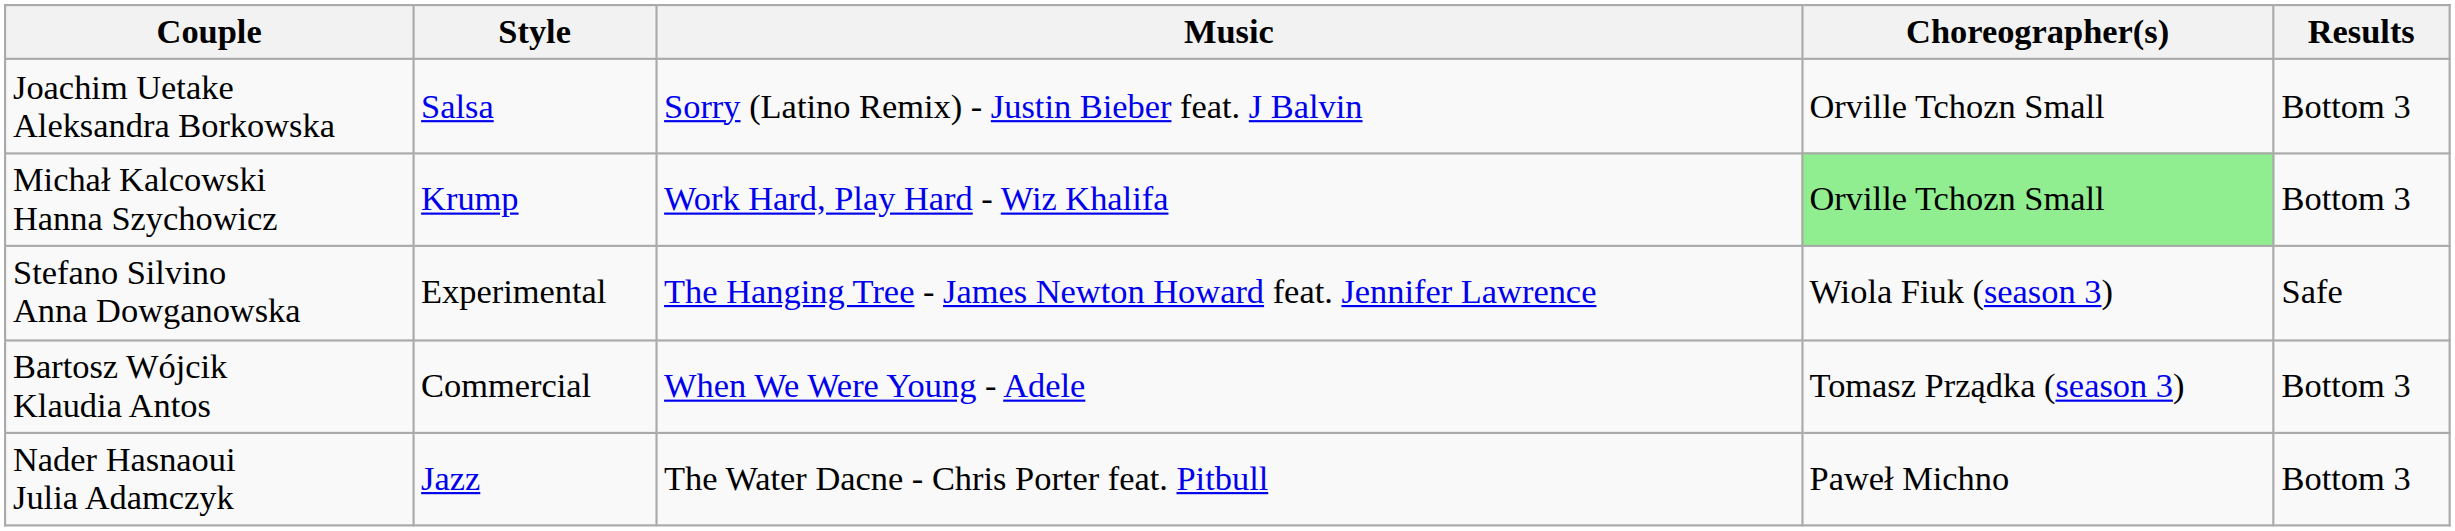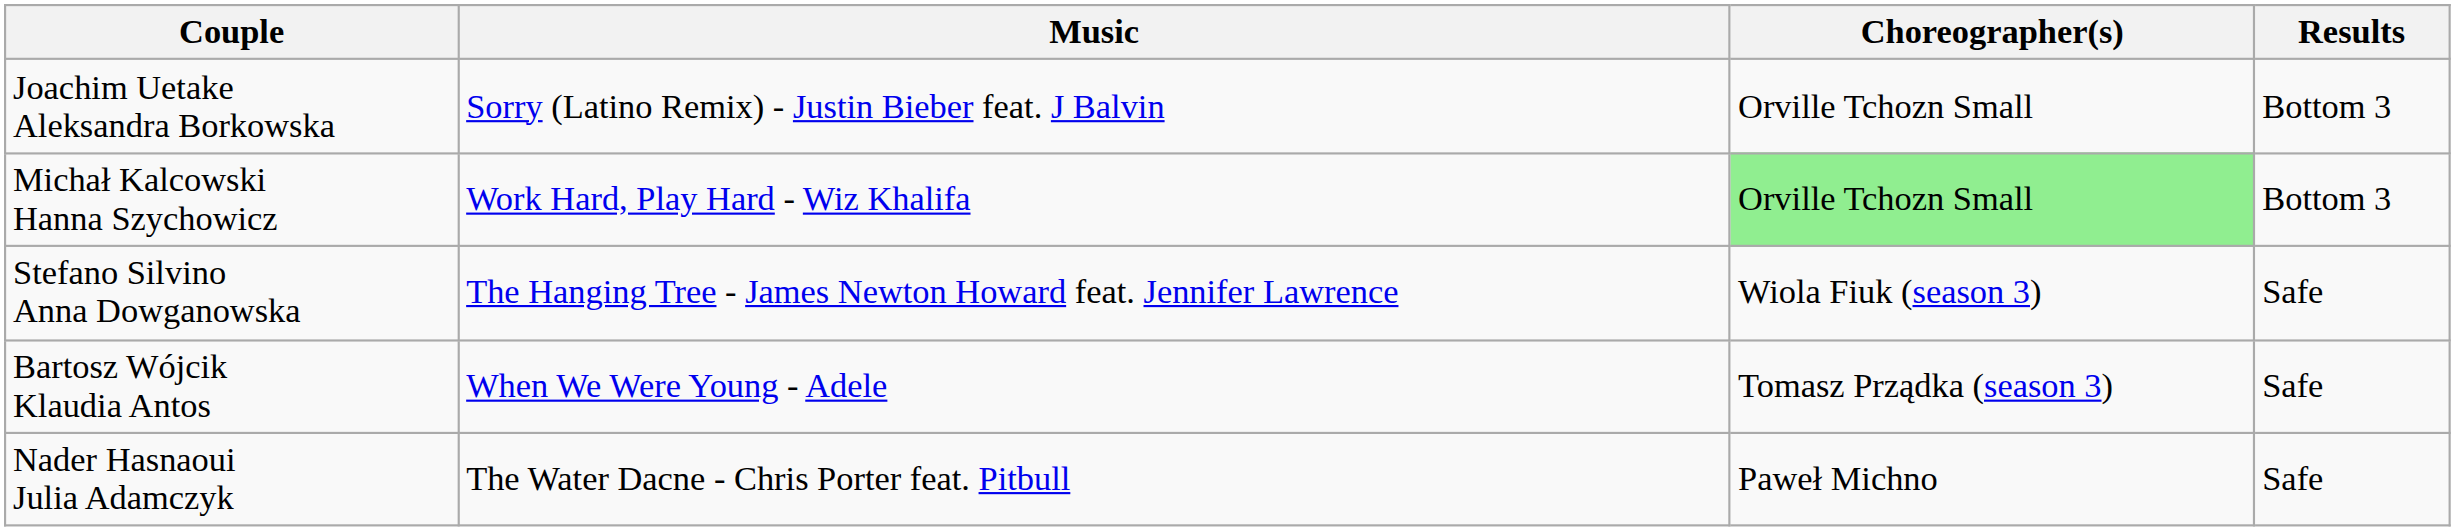- column: Style | Salsa | Krump | Experimental | Commercial | Jazz
Bartosz Wójcik Klaudia Antos | Results: Bottom 3 -> Safe
Nader Hasnaoui Julia Adamczyk | Results: Bottom 3 -> Safe
